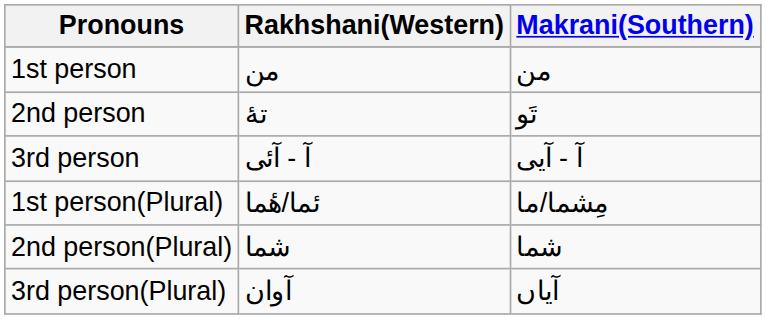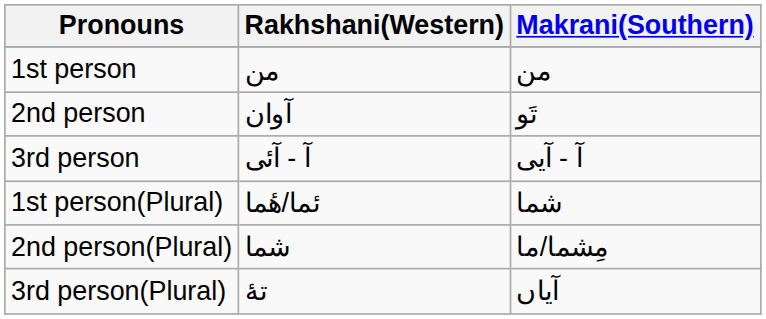2nd person | Rakhshani(Western): تهٔ -> آوان
1st person(Plural) | Makrani(Southern): مِشما/ما -> شما
2nd person(Plural) | Makrani(Southern): شما -> مِشما/ما
3rd person(Plural) | Rakhshani(Western): آوان -> تهٔ
